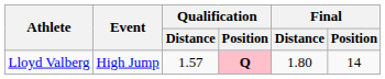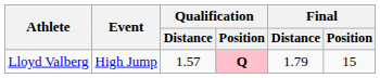Lloyd Valberg | Final / Distance: 1.80 -> 1.79
Lloyd Valberg | Final / Position: 14 -> 15
